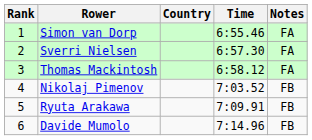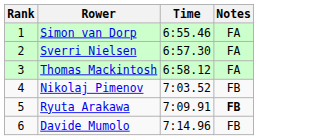- column: Country
Ryuta Arakawa | Notes: normal -> bold
